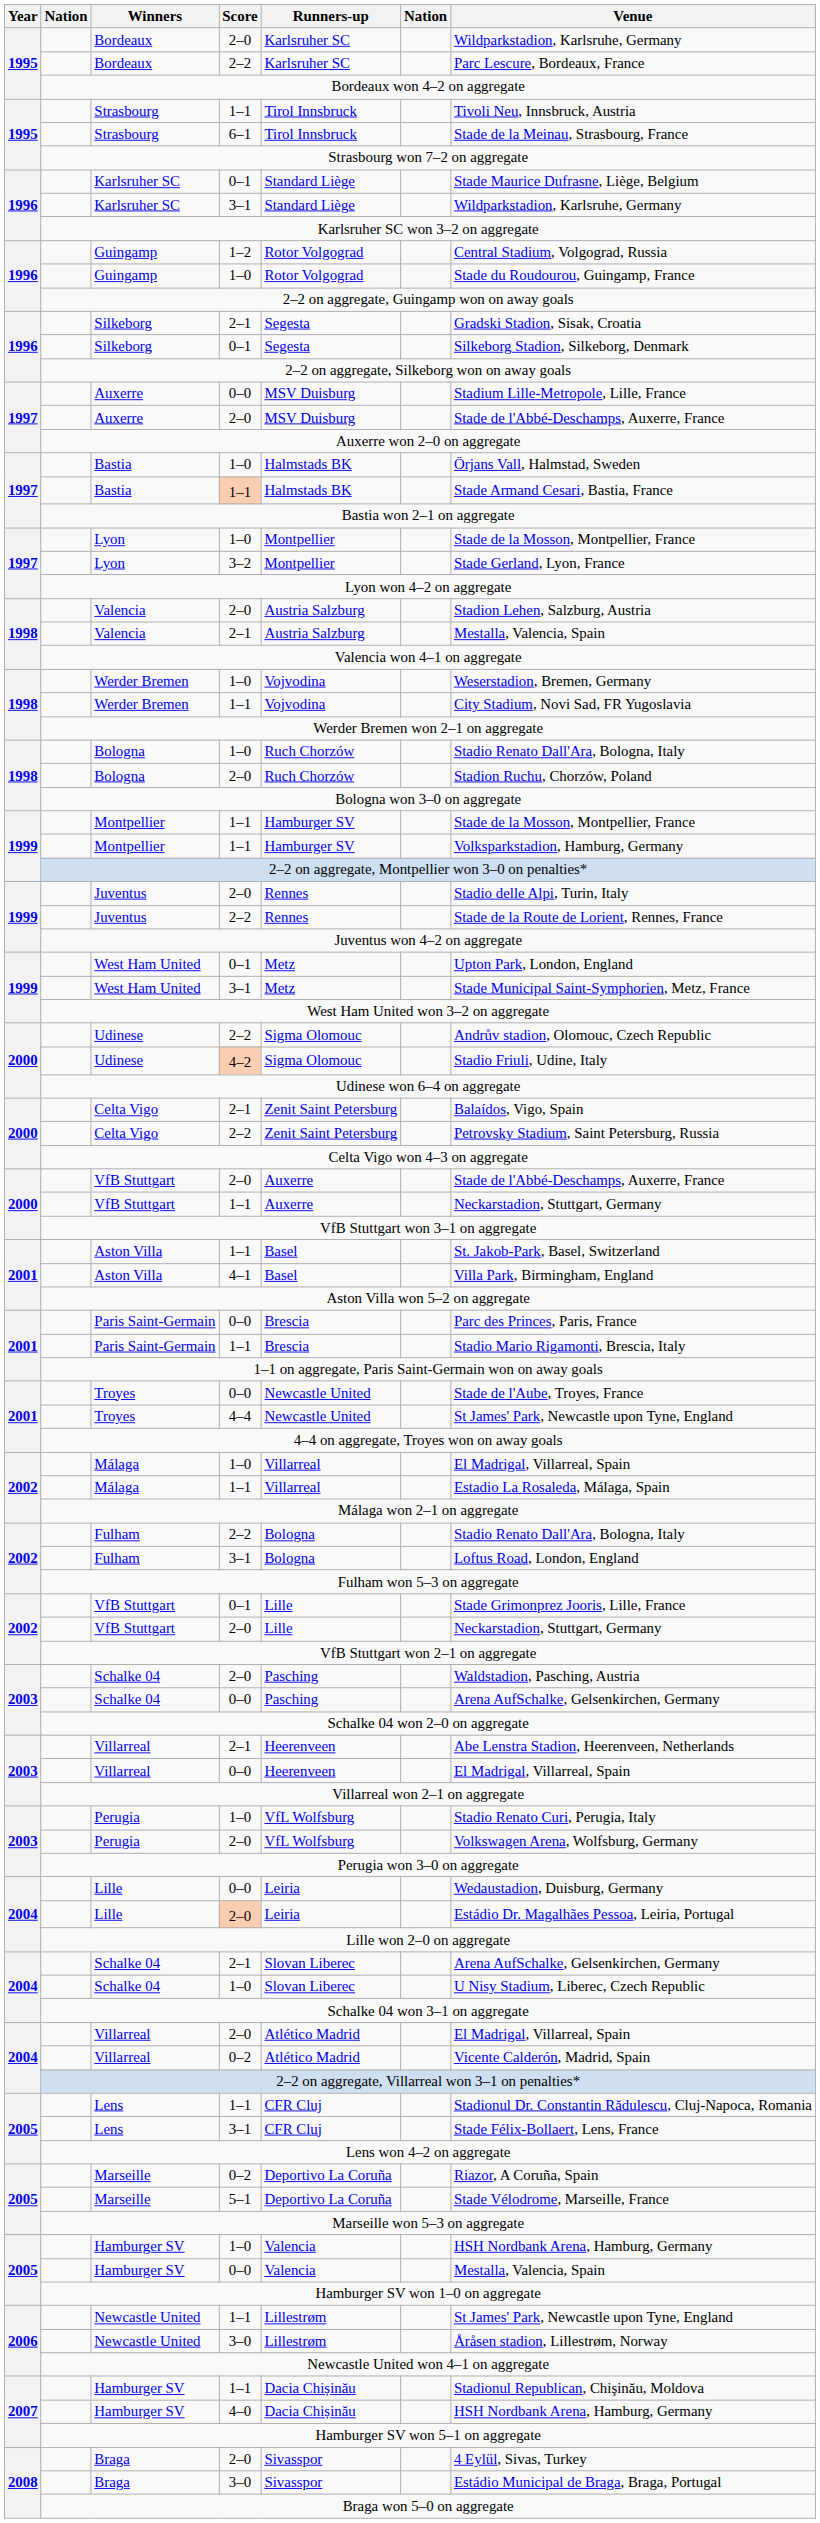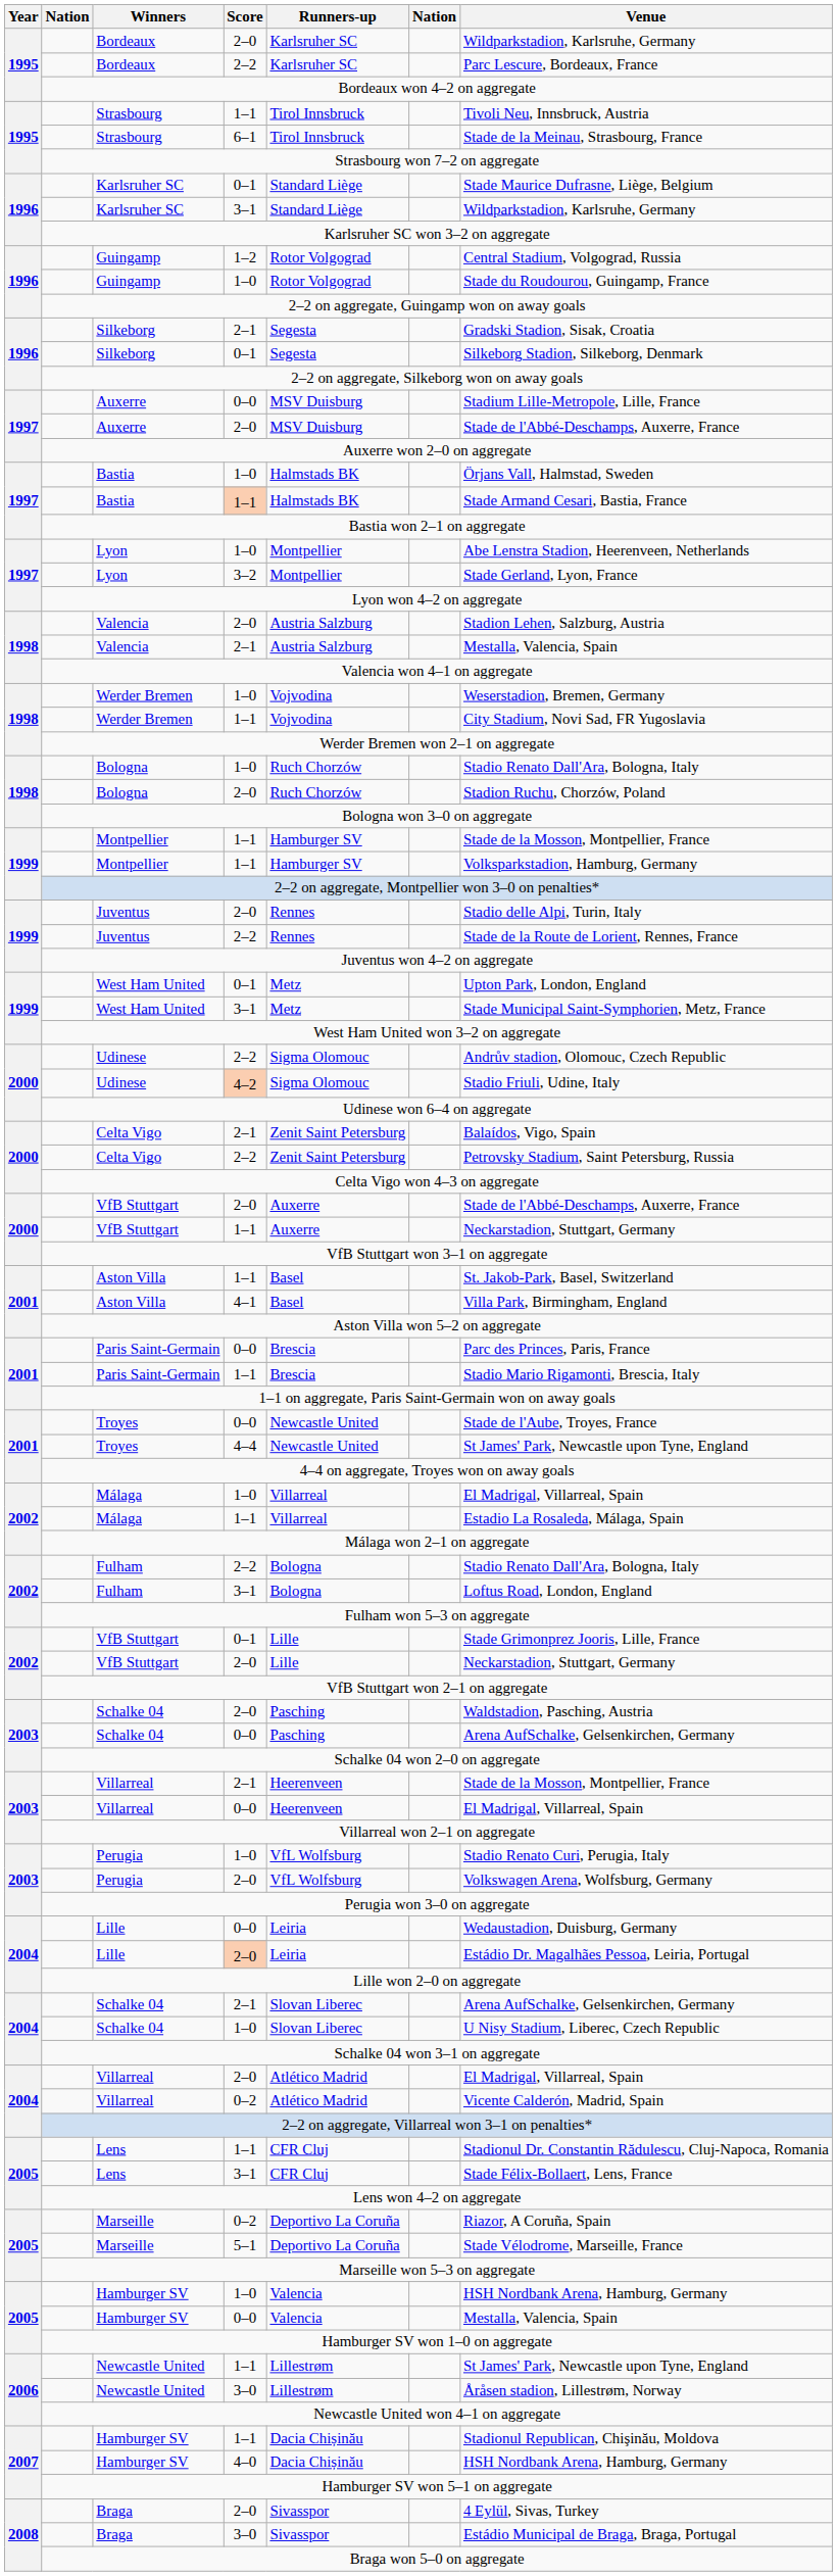Lyon / 1–0 | Venue: Stade de la Mosson, Montpellier, France -> Abe Lenstra Stadion, Heerenveen, Netherlands
Villarreal / 2–1 | Venue: Abe Lenstra Stadion, Heerenveen, Netherlands -> Stade de la Mosson, Montpellier, France
